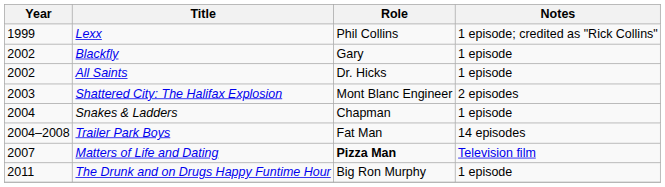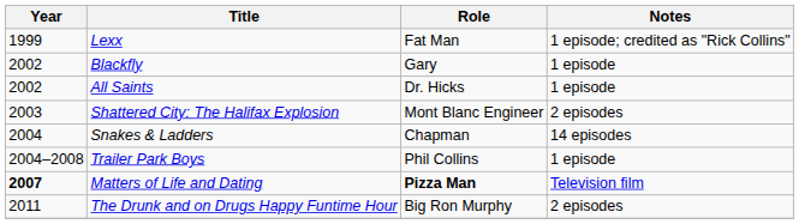Lexx | Role: Phil Collins -> Fat Man
Snakes & Ladders | Notes: 1 episode -> 14 episodes
Trailer Park Boys | Role: Fat Man -> Phil Collins
Trailer Park Boys | Notes: 14 episodes -> 1 episode
Matters of Life and Dating | Year: normal -> bold
The Drunk and on Drugs Happy Funtime Hour | Notes: 1 episode -> 2 episodes
